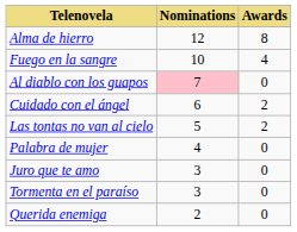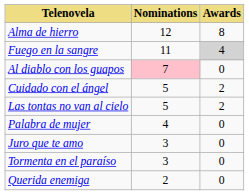Fuego en la sangre | Nominations: 10 -> 11
Fuego en la sangre | Awards: no background -> lightgrey background
Cuidado con el ángel | Nominations: 6 -> 5
